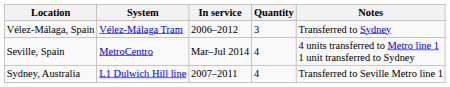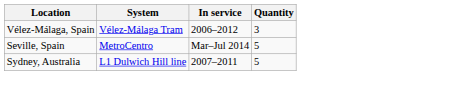- column: Notes | Transferred to Sydney | 4 units transferred to Metro line 1 1 unit transferred to Sydney | Transferred to Seville Metro line 1
Seville, Spain | Quantity: 4 -> 5
Sydney, Australia | Quantity: 4 -> 5
